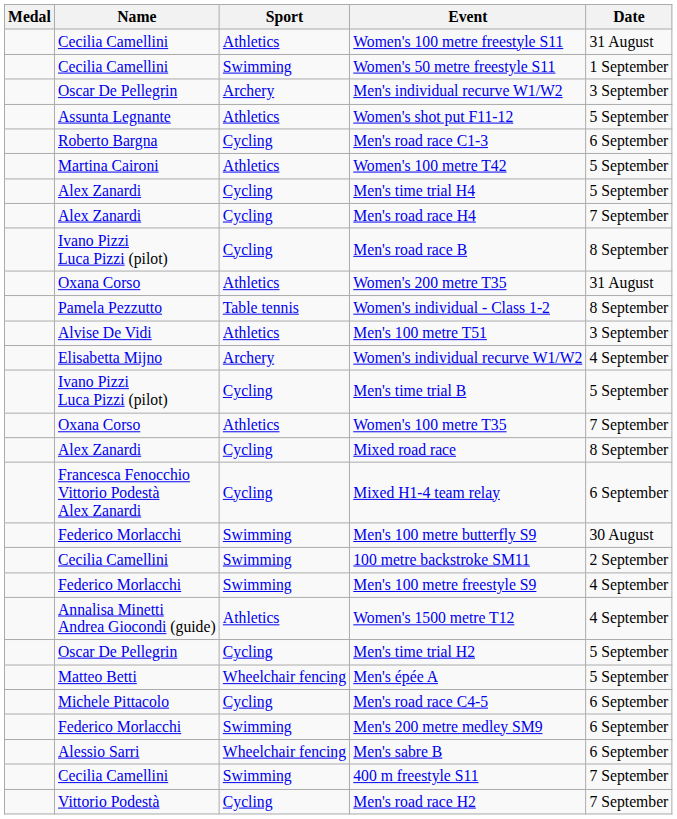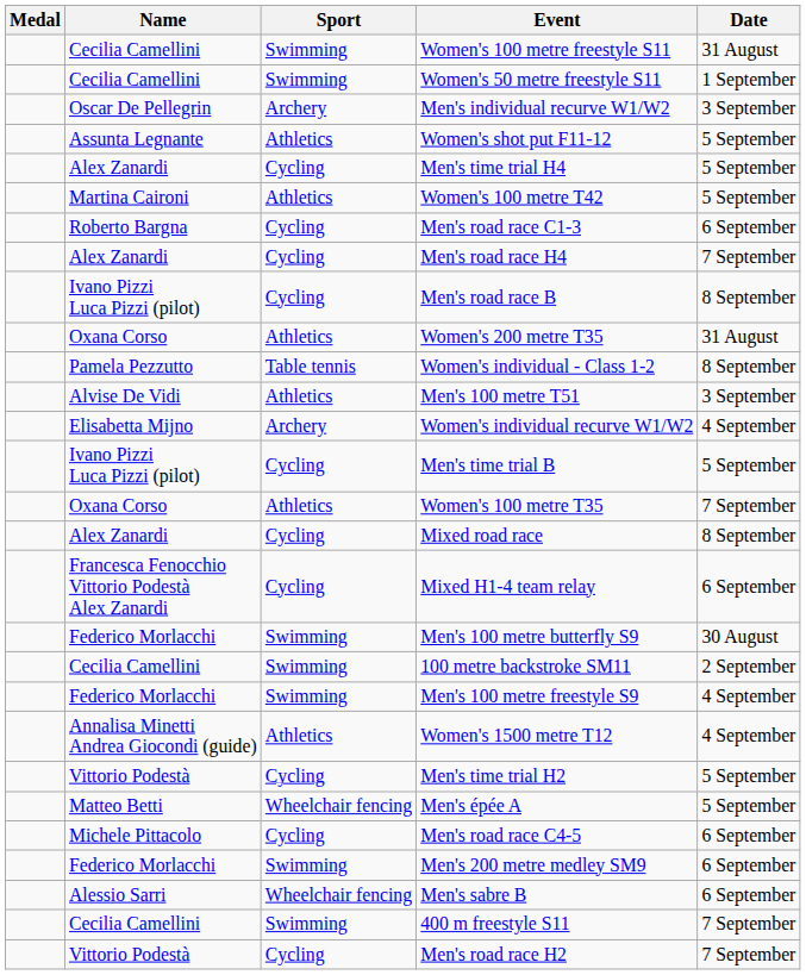Women's 100 metre freestyle S11 | Sport: Athletics -> Swimming
rows swapped: Men's time trial H4 <-> Men's road race C1-3
Men's time trial H2 | Name: Oscar De Pellegrin -> Vittorio Podestà
